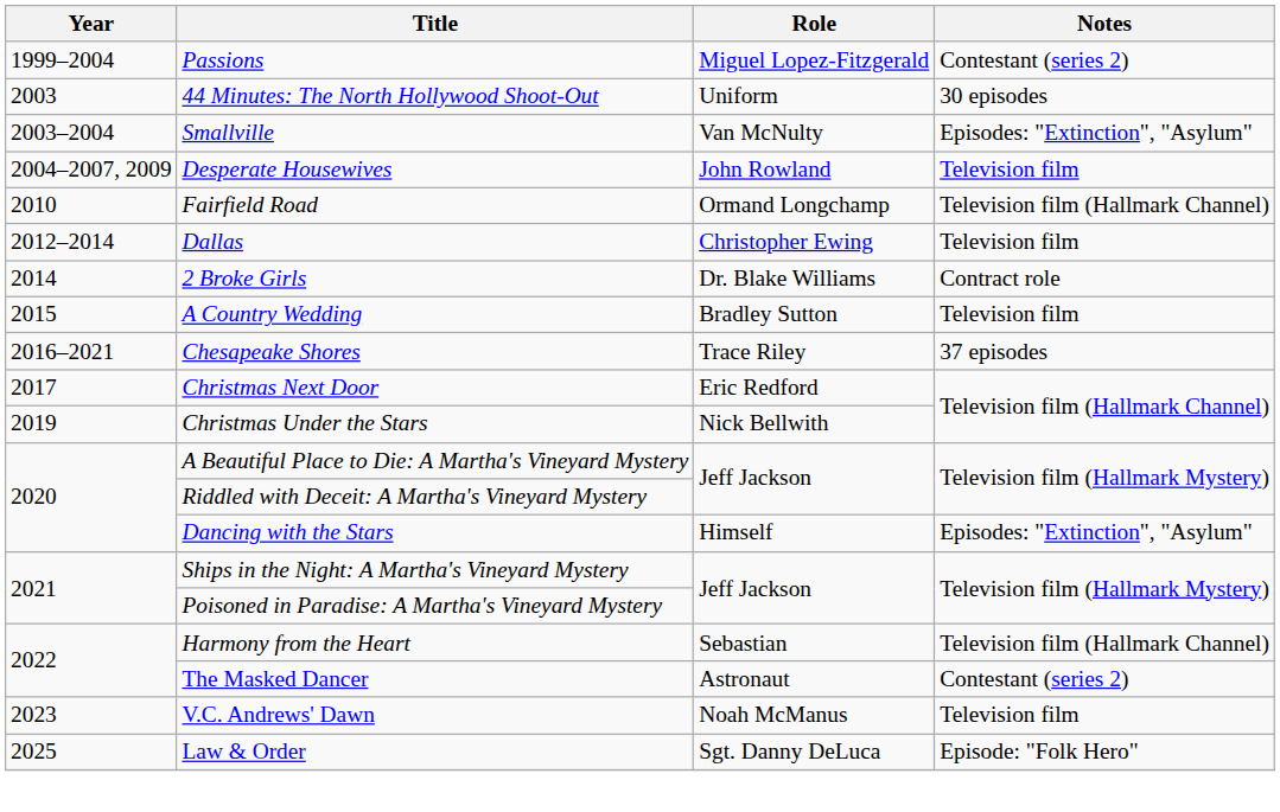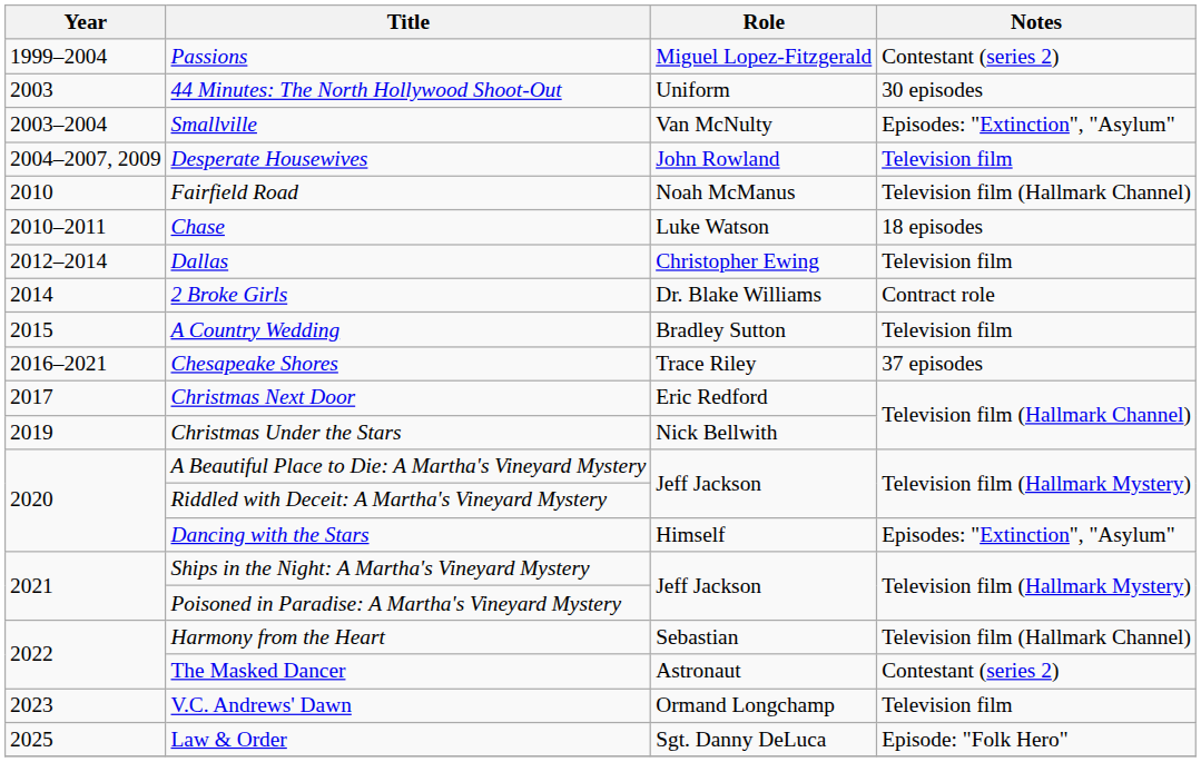Fairfield Road | Role: Ormand Longchamp -> Noah McManus
+ row: 2010–2011 | Chase | Luke Watson | 18 episodes
V.C. Andrews' Dawn | Role: Noah McManus -> Ormand Longchamp
